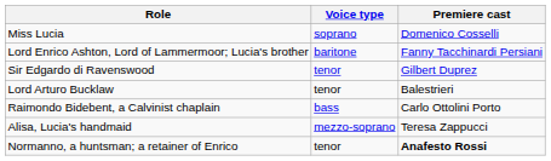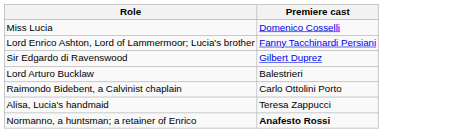- column: Voice type | soprano | baritone | tenor | tenor | bass | mezzo-soprano | tenor
